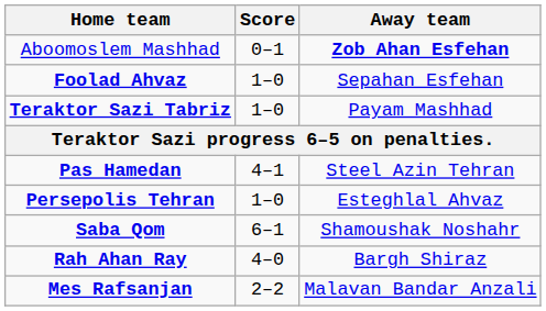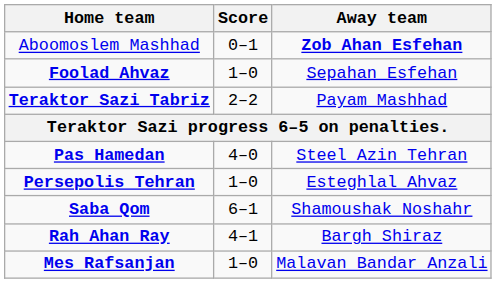Teraktor Sazi Tabriz | Score: 1–0 -> 2–2
Pas Hamedan | Score: 4–1 -> 4–0
Rah Ahan Ray | Score: 4–0 -> 4–1
Mes Rafsanjan | Score: 2–2 -> 1–0
